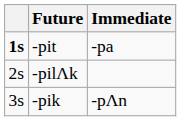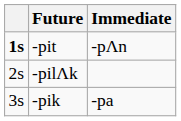-pit | Immediate: -pa -> -pΛn
-pik | Immediate: -pΛn -> -pa
